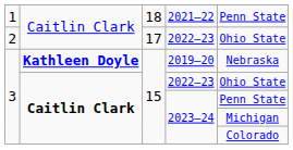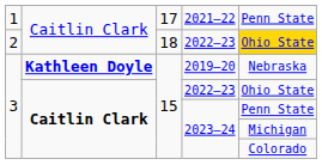2021–22 | column 3: 18 -> 17
2 / 2022–23 | column 3: 17 -> 18
2 / 2022–23 | column 5: no background -> gold background
